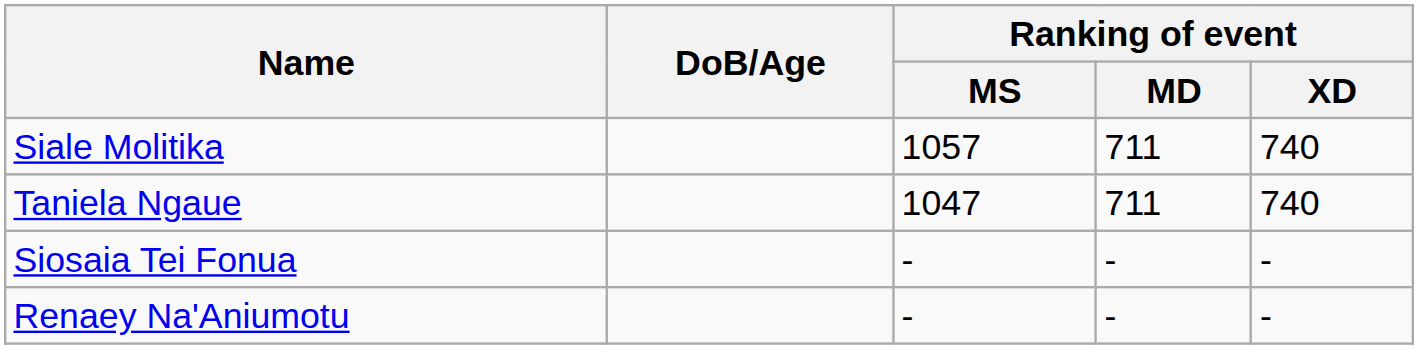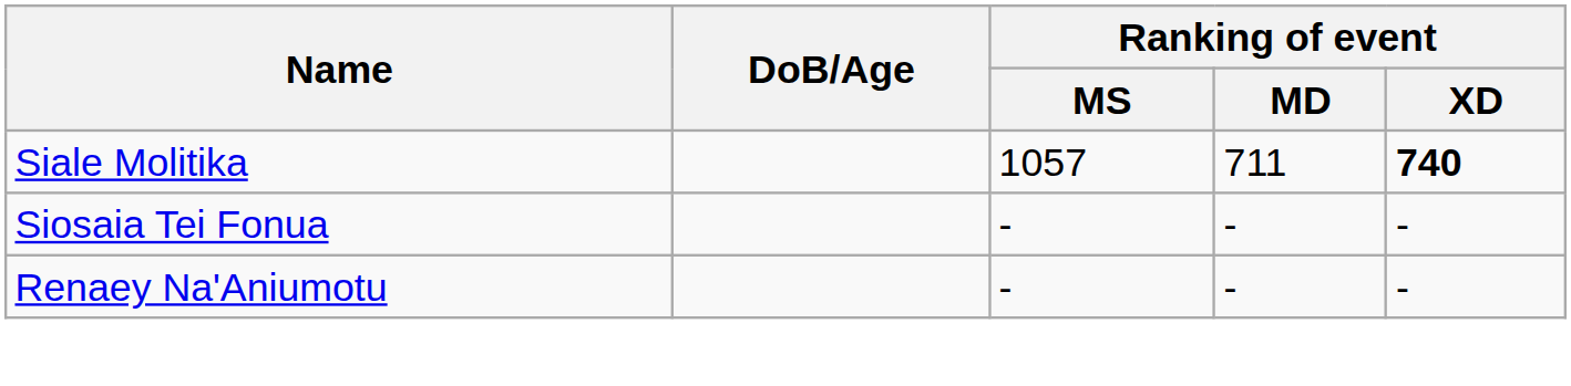Siale Molitika | Ranking of event / XD: normal -> bold
- row: Taniela Ngaue | 1047 | 711 | 740
